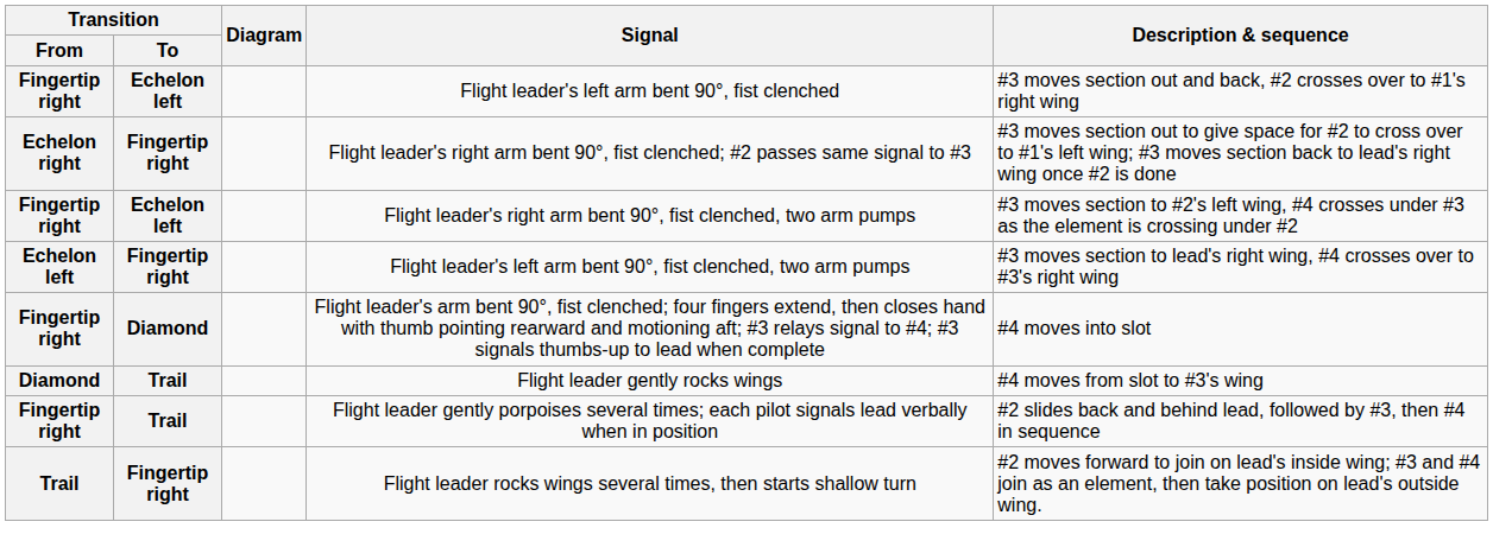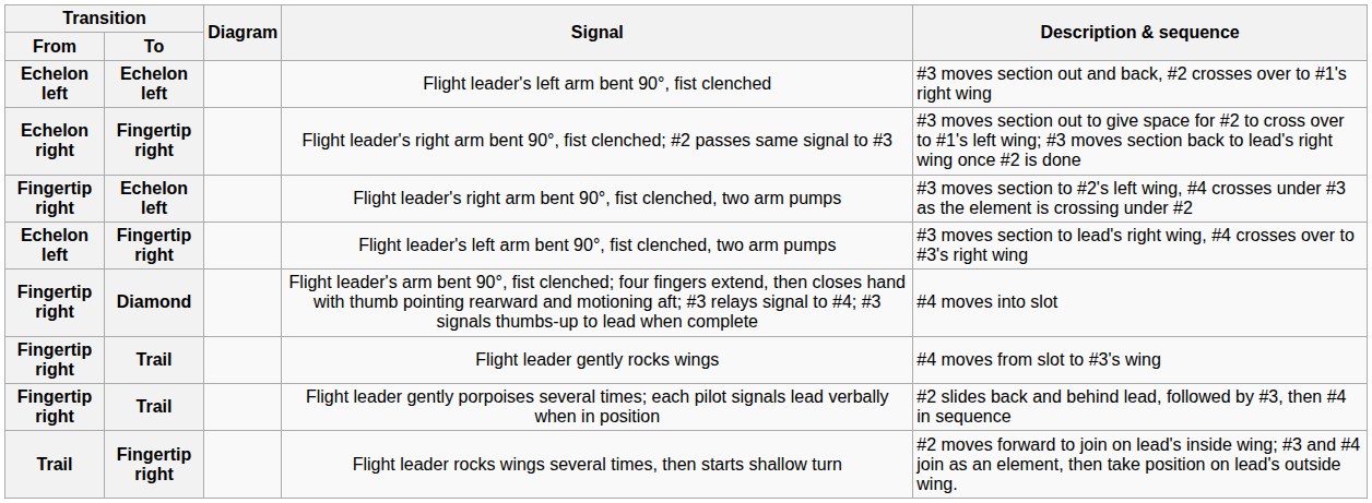Flight leader's left arm bent 90°, fist clenched | Transition / From: Fingertip right -> Echelon left
Flight leader gently rocks wings | Transition / From: Diamond -> Fingertip right
